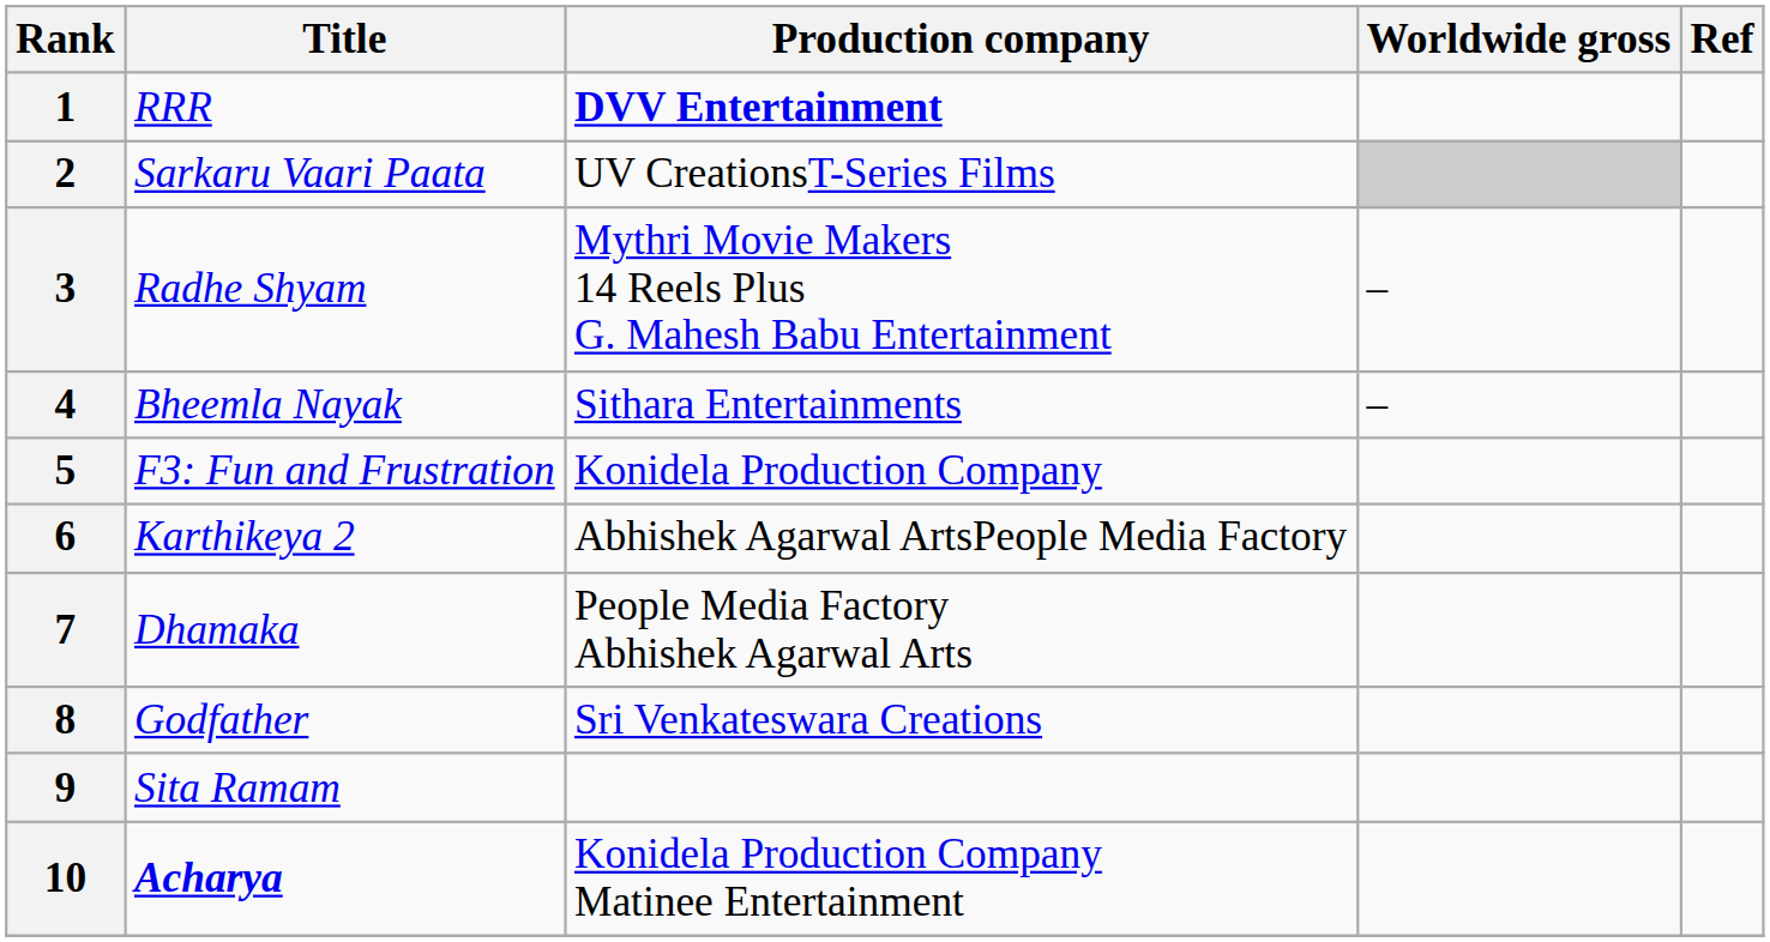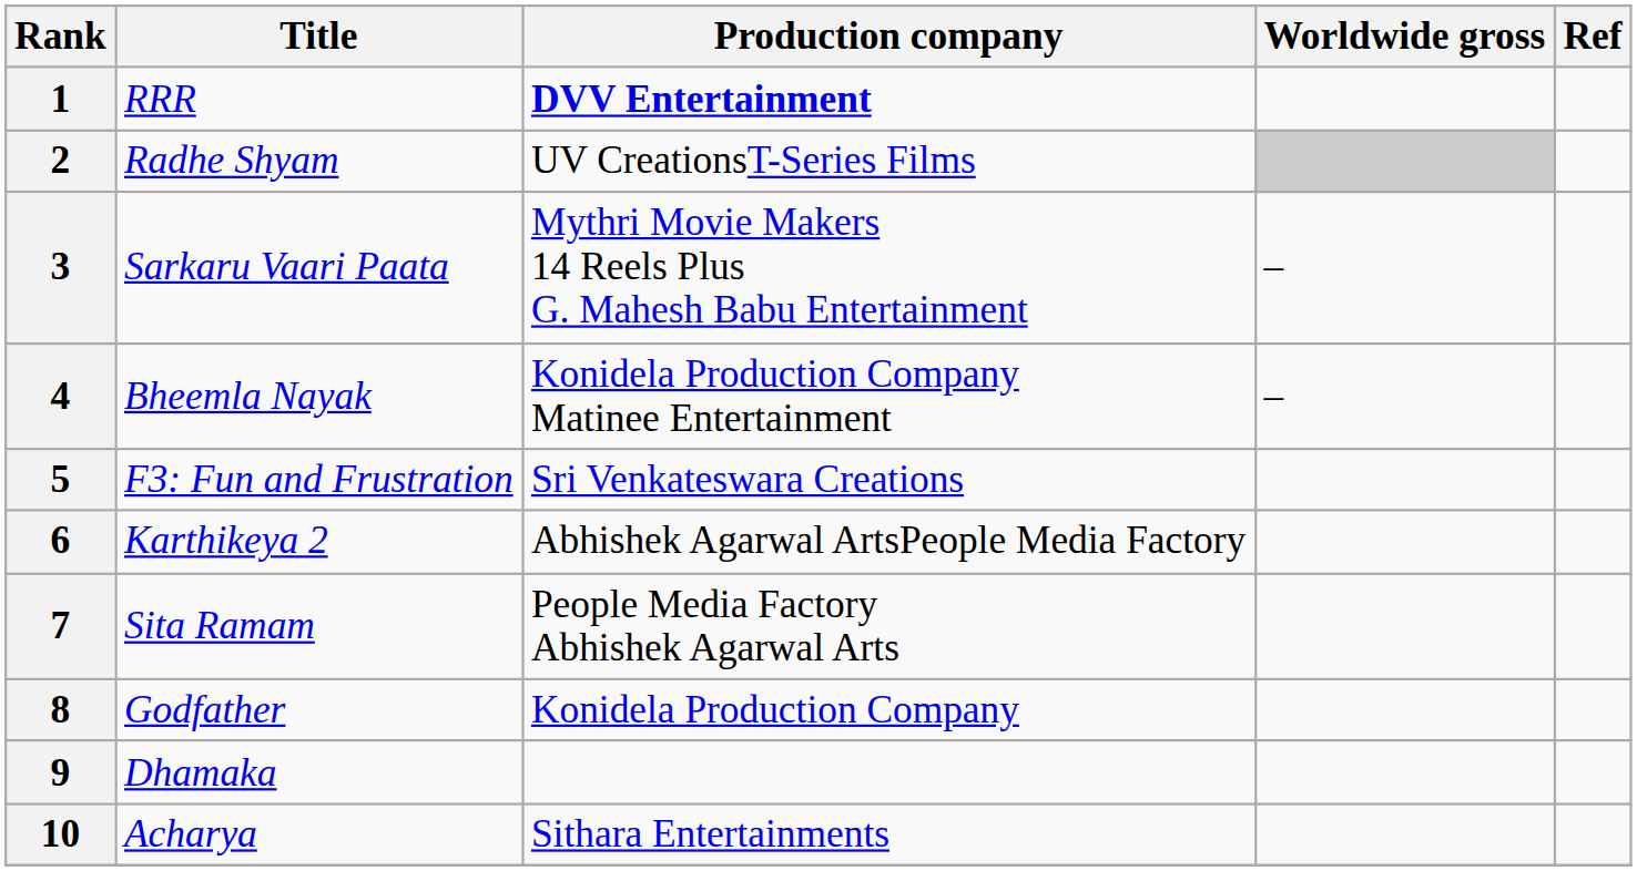2 | Title: Sarkaru Vaari Paata -> Radhe Shyam
3 | Title: Radhe Shyam -> Sarkaru Vaari Paata
4 | Production company: Sithara Entertainments -> Konidela Production Company Matinee Entertainment
5 | Production company: Konidela Production Company -> Sri Venkateswara Creations
7 | Title: Dhamaka -> Sita Ramam
8 | Production company: Sri Venkateswara Creations -> Konidela Production Company
9 | Title: Sita Ramam -> Dhamaka
10 | Title: bold -> normal
10 | Production company: Konidela Production Company Matinee Entertainment -> Sithara Entertainments
